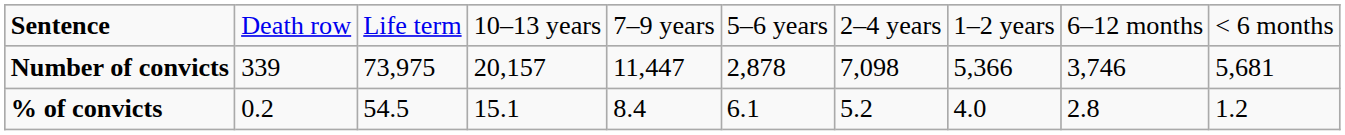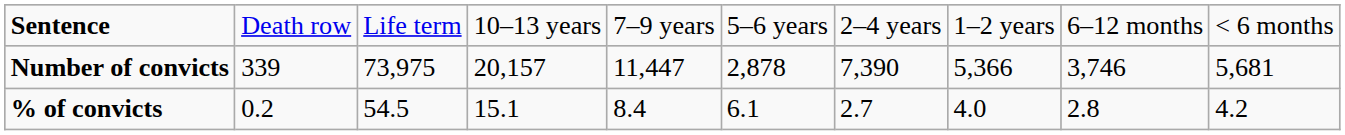Number of convicts | column 7: 7,098 -> 7,390
% of convicts | column 7: 5.2 -> 2.7
% of convicts | column 10: 1.2 -> 4.2
